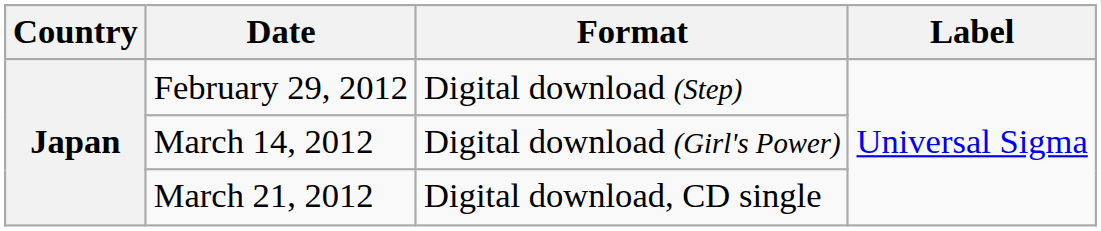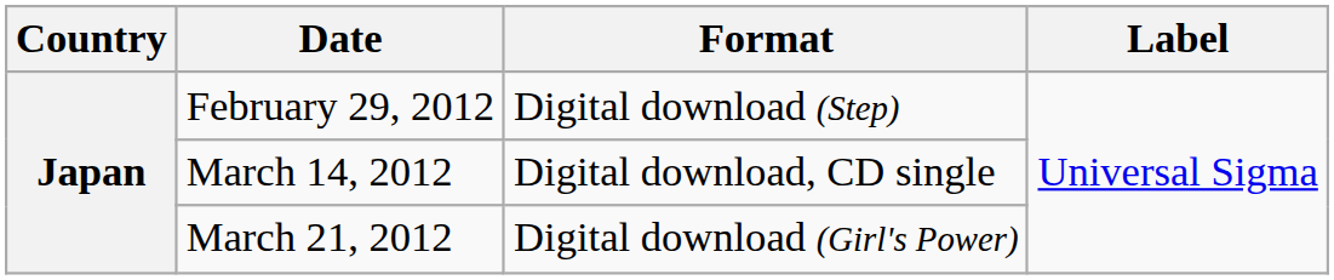March 14, 2012 | Format: Digital download (Girl's Power) -> Digital download, CD single
March 21, 2012 | Format: Digital download, CD single -> Digital download (Girl's Power)
